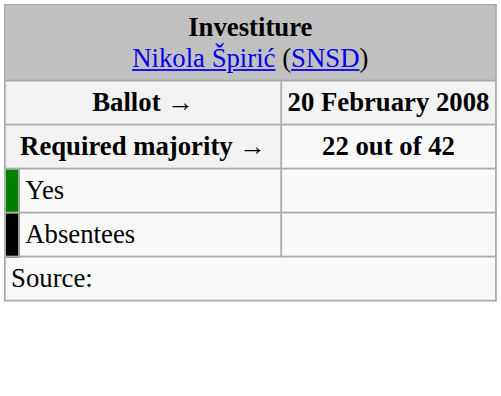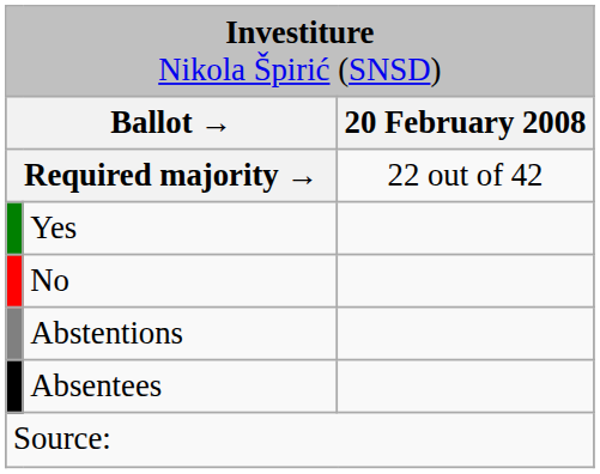Required majority → | column 3: bold -> normal
+ row: No
+ row: Abstentions
